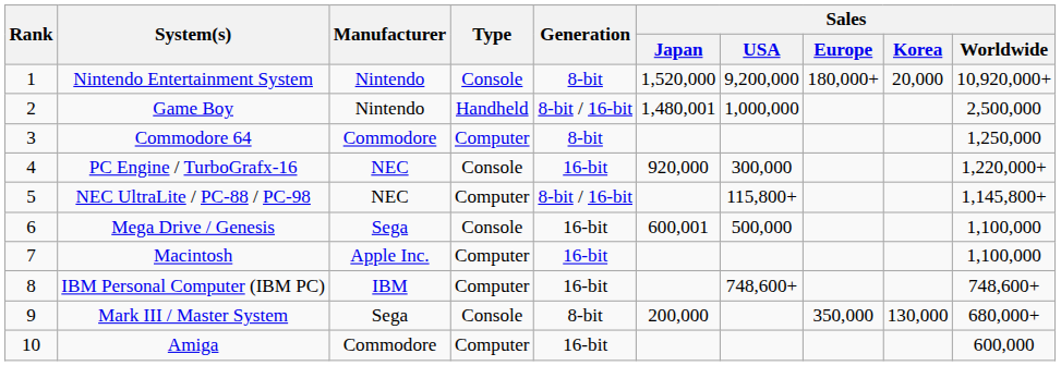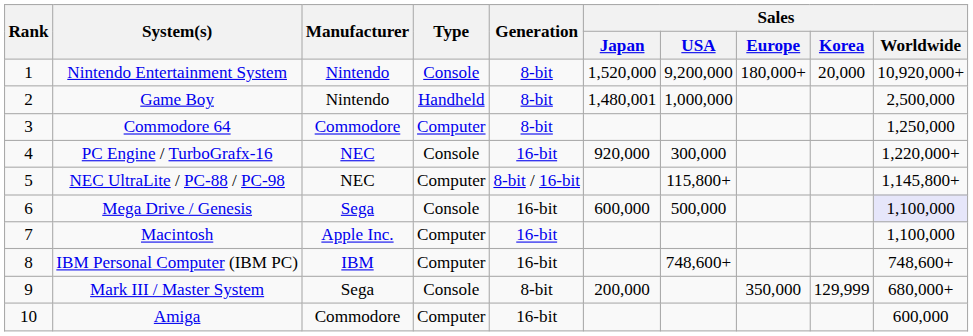Game Boy | Generation: 8-bit / 16-bit -> 8-bit
Mega Drive / Genesis | Sales / Japan: 600,001 -> 600,000
Mega Drive / Genesis | Sales / Worldwide: no background -> lavender background
Mark III / Master System | Sales / Korea: 130,000 -> 129,999
